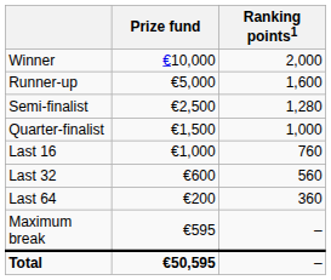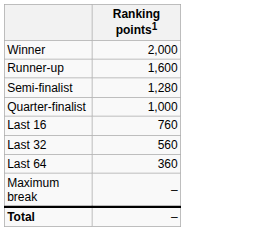- column: Prize fund | €10,000 | €5,000 | €2,500 | €1,500 | €1,000 | €600 | €200 | €595 | €50,595
